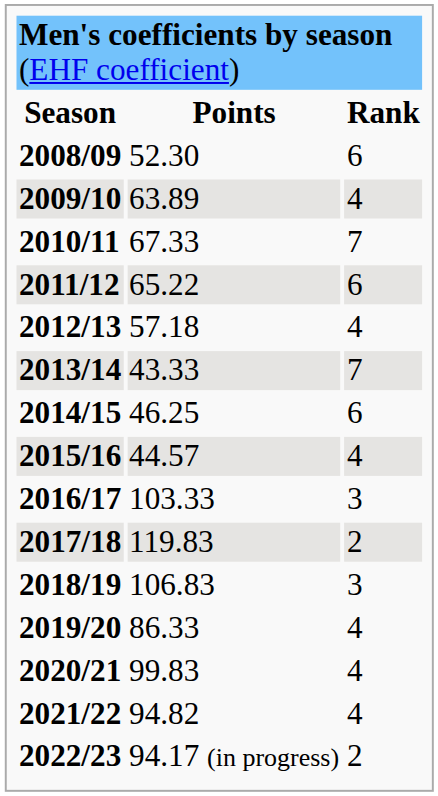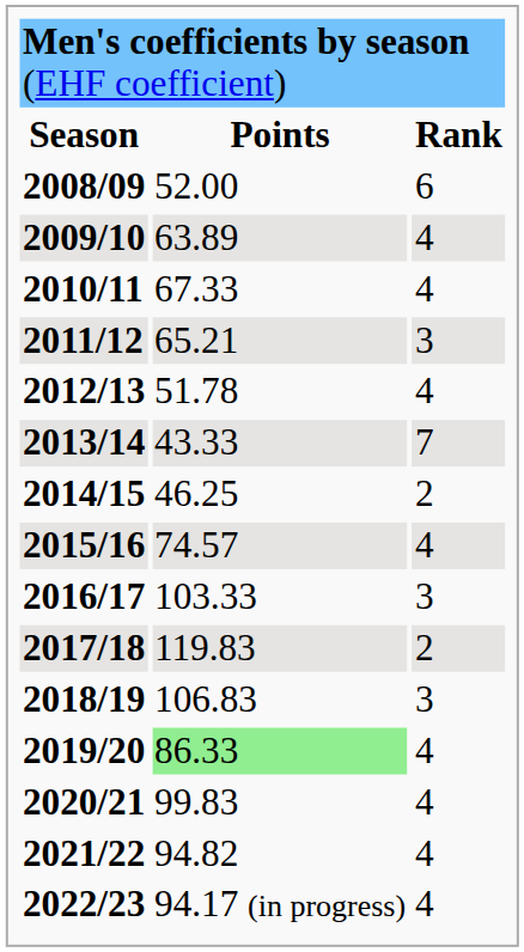2008/09 | column 2: 52.30 -> 52.00
2010/11 | column 3: 7 -> 4
2011/12 | column 2: 65.22 -> 65.21
2011/12 | column 3: 6 -> 3
2012/13 | column 2: 57.18 -> 51.78
2014/15 | column 3: 6 -> 2
2015/16 | column 2: 44.57 -> 74.57
2019/20 | column 2: no background -> lightgreen background
2022/23 | column 3: 2 -> 4
